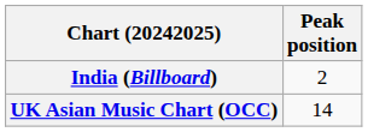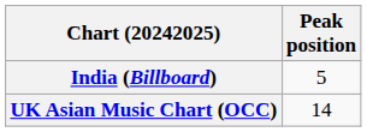India (Billboard) | Peak position: 2 -> 5
